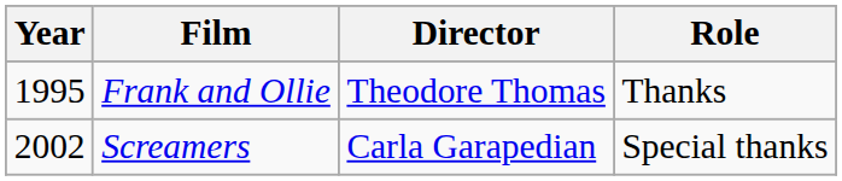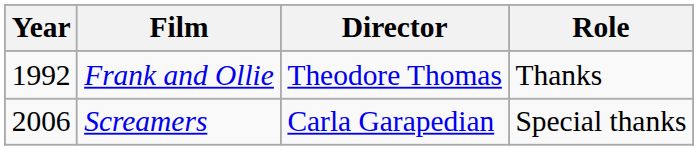Frank and Ollie | Year: 1995 -> 1992
Screamers | Year: 2002 -> 2006
